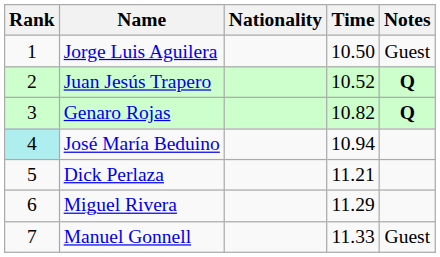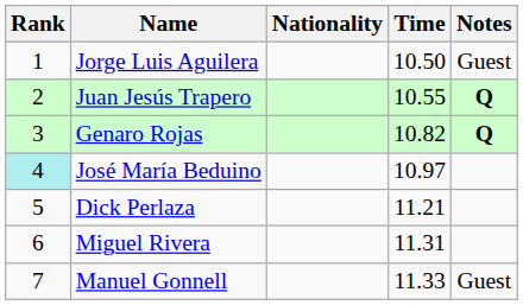Juan Jesús Trapero | Time: 10.52 -> 10.55
José María Beduino | Time: 10.94 -> 10.97
Miguel Rivera | Time: 11.29 -> 11.31
